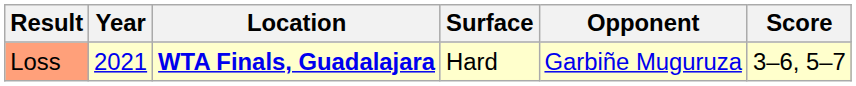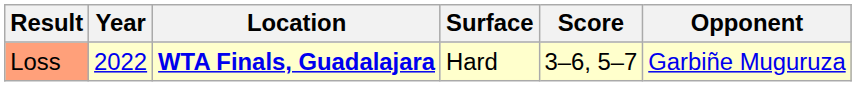columns swapped: Opponent <-> Score
Loss | Year: 2021 -> 2022
